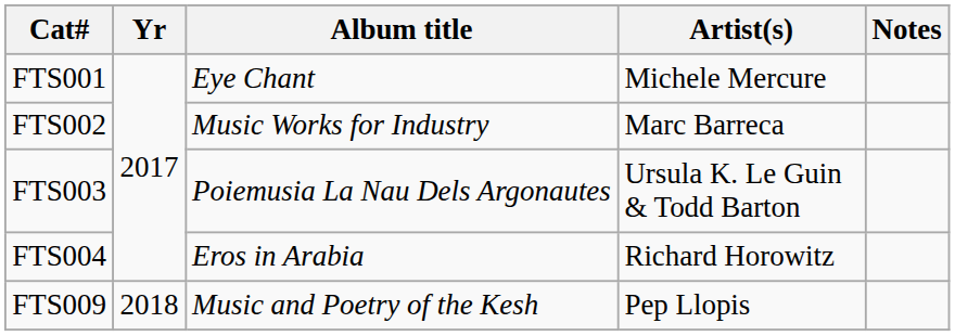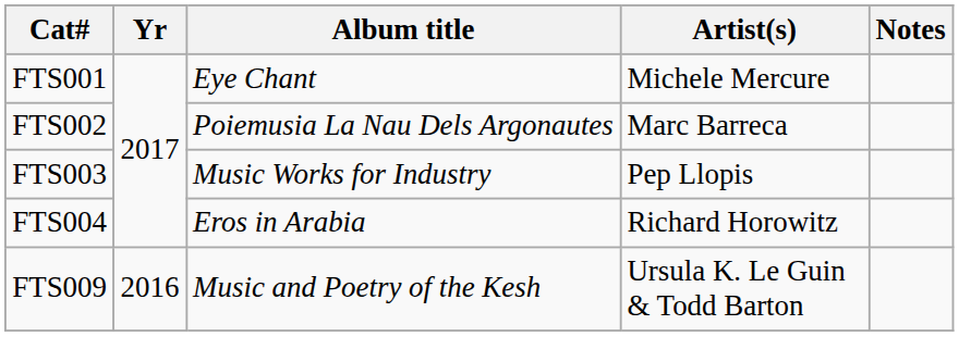FTS002 | Album title: Music Works for Industry -> Poiemusia La Nau Dels Argonautes
FTS003 | Album title: Poiemusia La Nau Dels Argonautes -> Music Works for Industry
FTS003 | Artist(s): Ursula K. Le Guin & Todd Barton -> Pep Llopis
FTS009 | Yr: 2018 -> 2016
FTS009 | Artist(s): Pep Llopis -> Ursula K. Le Guin & Todd Barton
